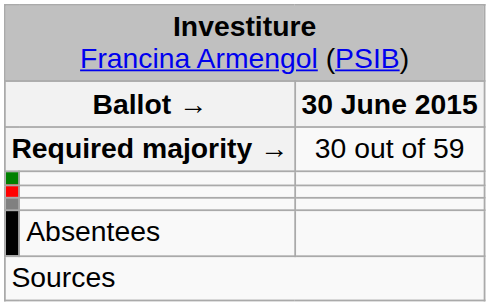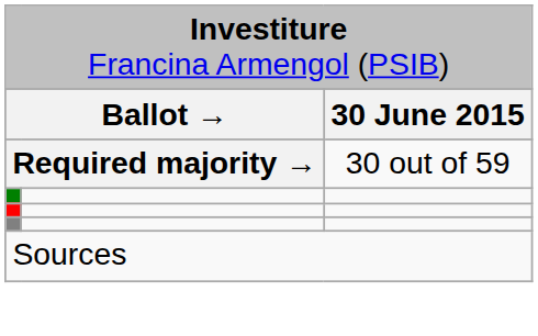- row: Absentees
